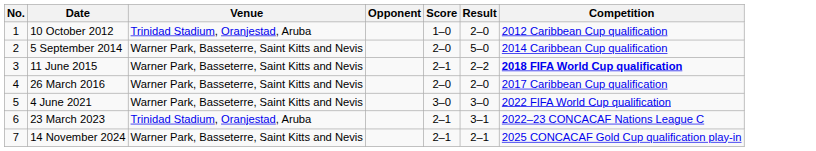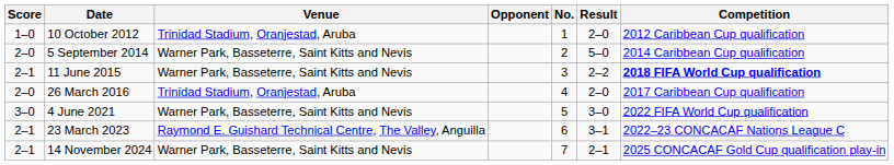columns swapped: No. <-> Score
26 March 2016 | Venue: Warner Park, Basseterre, Saint Kitts and Nevis -> Trinidad Stadium, Oranjestad, Aruba
23 March 2023 | Venue: Trinidad Stadium, Oranjestad, Aruba -> Raymond E. Guishard Technical Centre, The Valley, Anguilla
